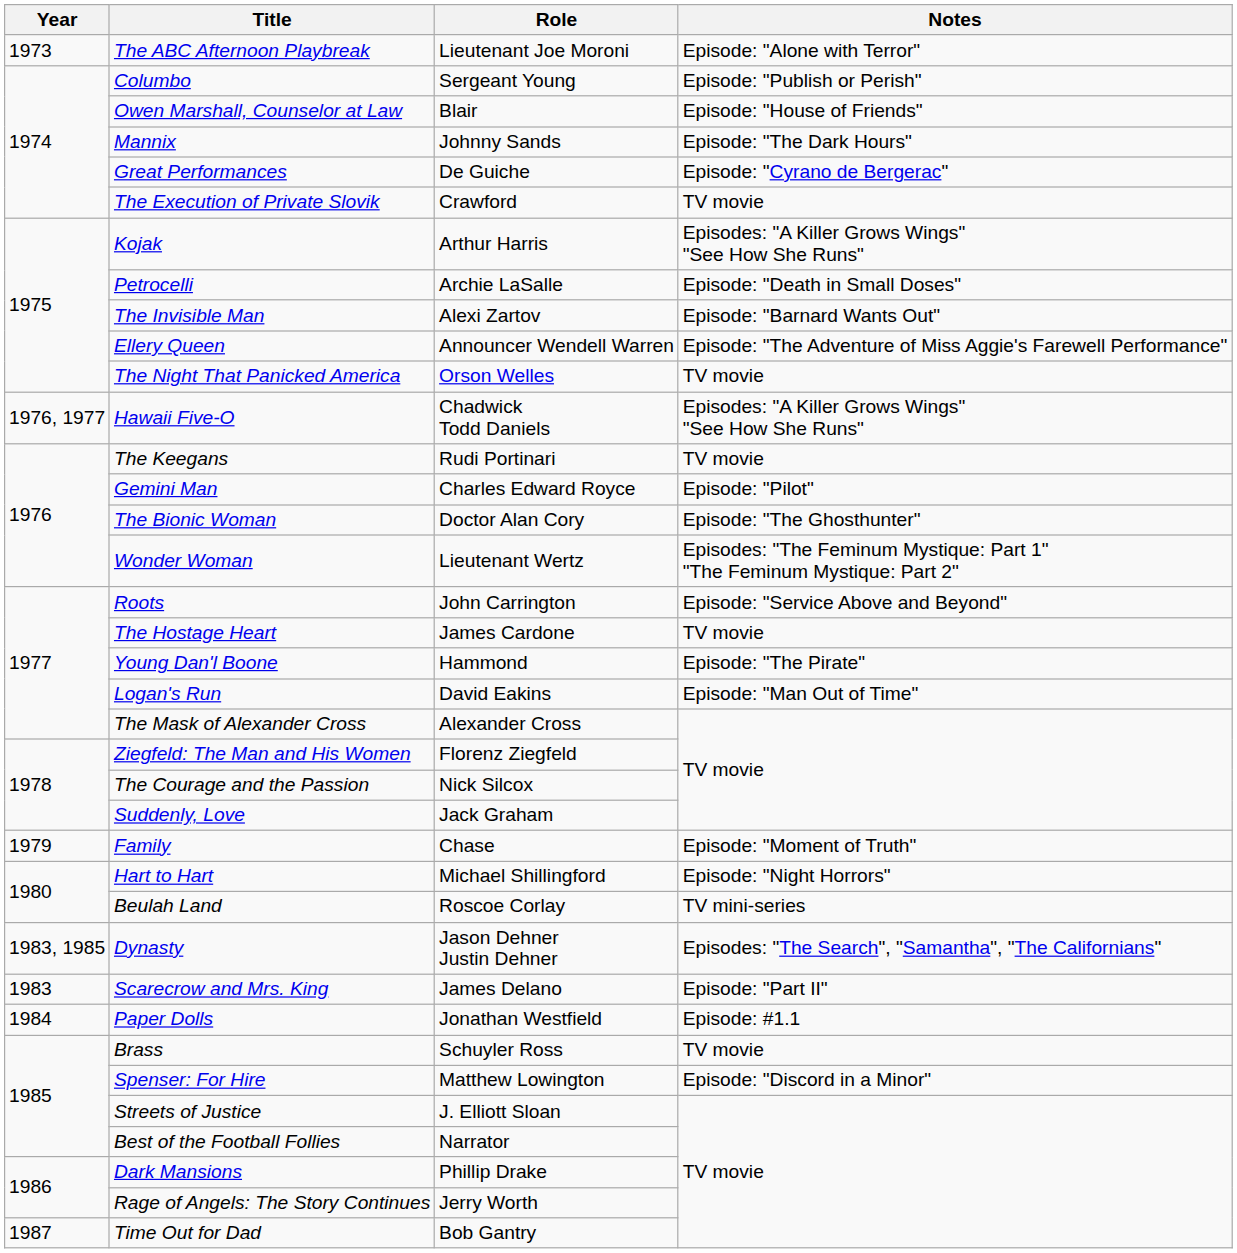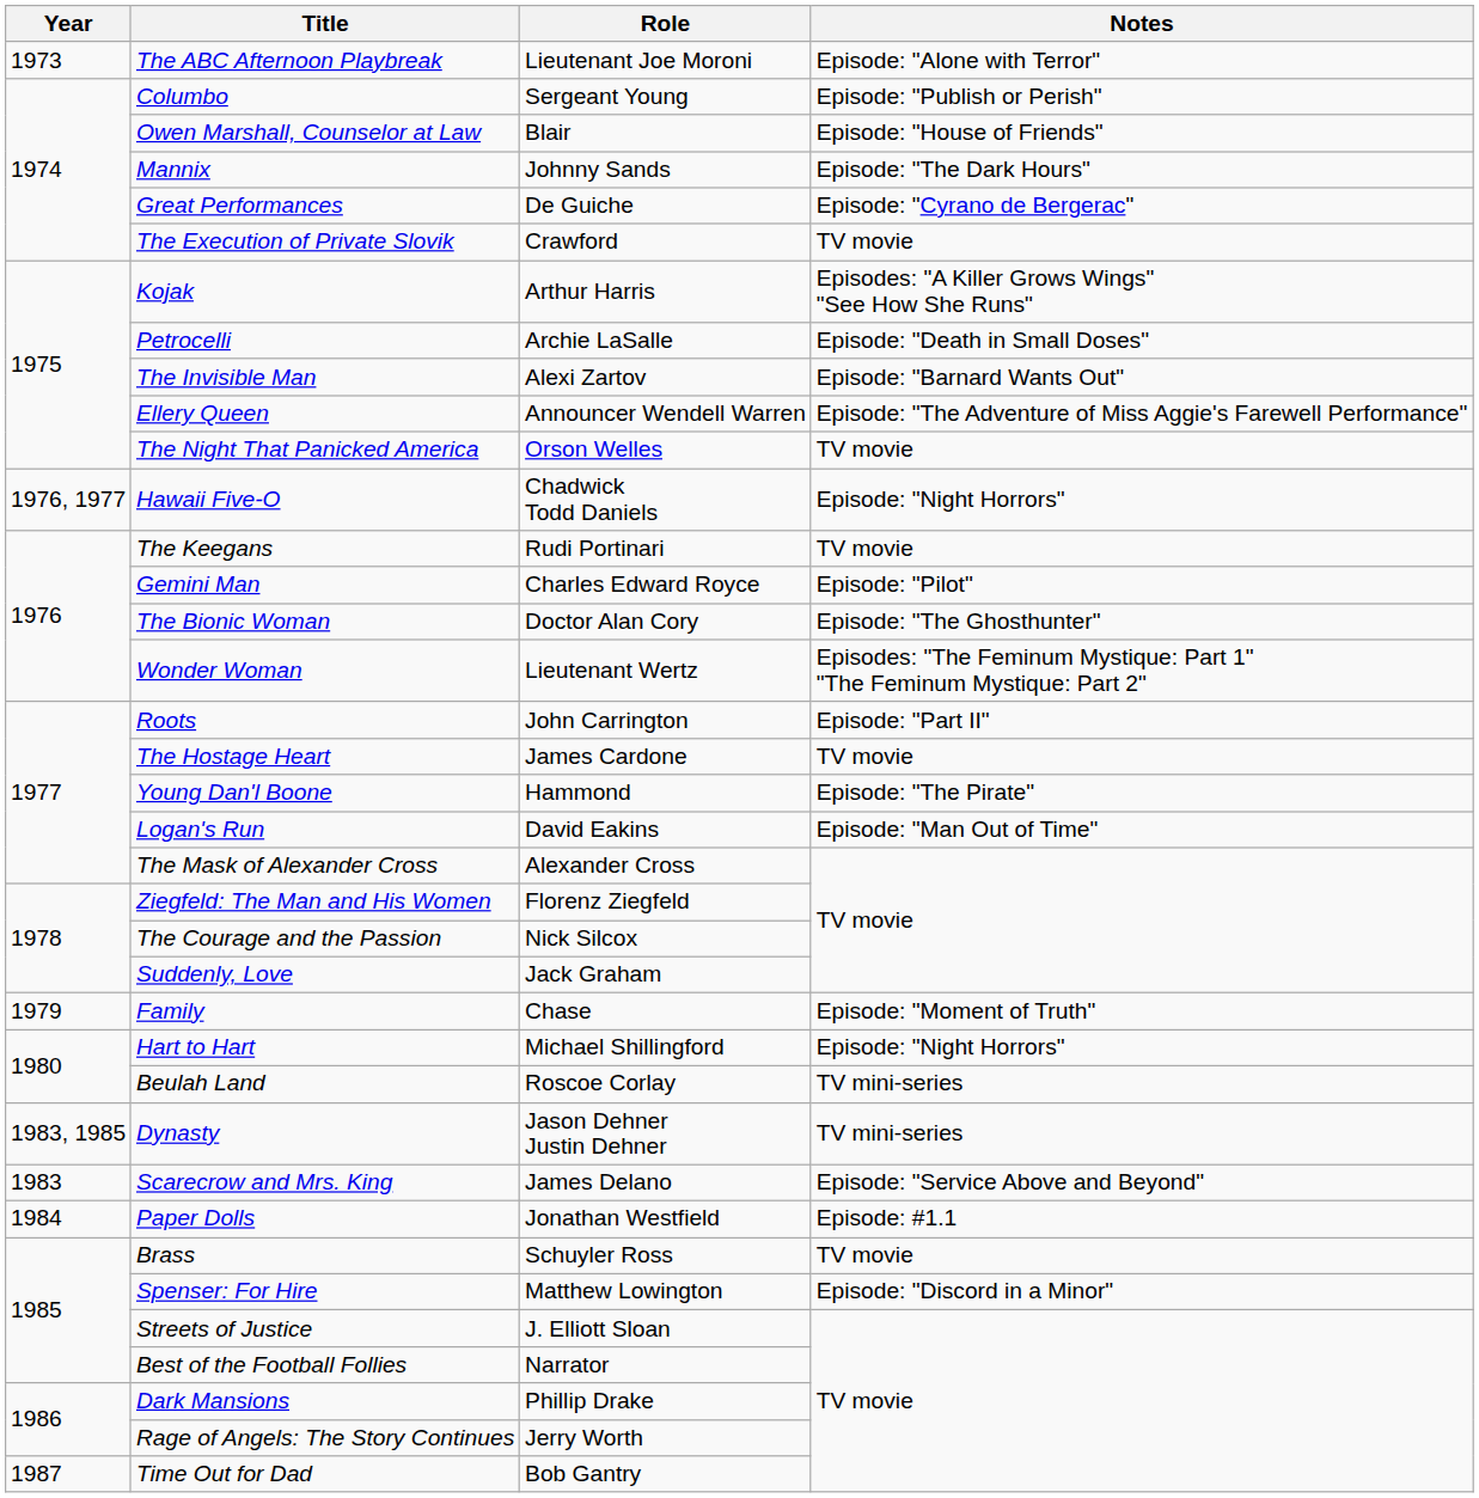Hawaii Five-O | Notes: Episodes: "A Killer Grows Wings" "See How She Runs" -> Episode: "Night Horrors"
Roots | Notes: Episode: "Service Above and Beyond" -> Episode: "Part II"
Dynasty | Notes: Episodes: "The Search", "Samantha", "The Californians" -> TV mini-series
Scarecrow and Mrs. King | Notes: Episode: "Part II" -> Episode: "Service Above and Beyond"
